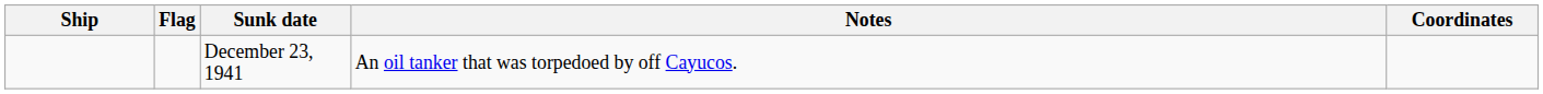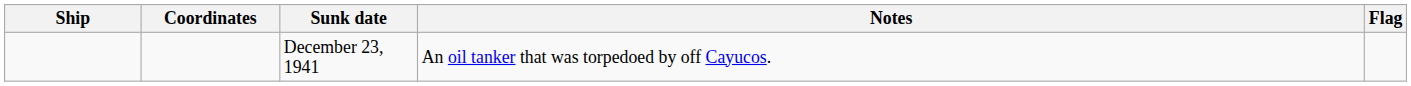columns swapped: Flag <-> Coordinates
